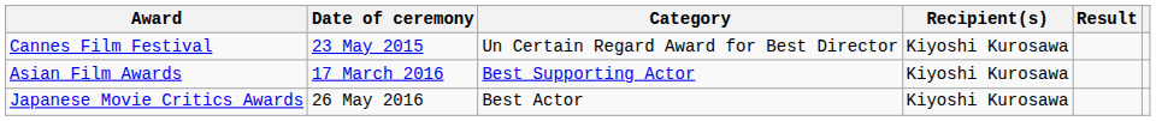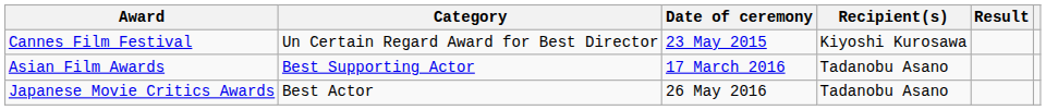columns swapped: Date of ceremony <-> Category
Asian Film Awards | Recipient(s): Kiyoshi Kurosawa -> Tadanobu Asano
Japanese Movie Critics Awards | Recipient(s): Kiyoshi Kurosawa -> Tadanobu Asano
